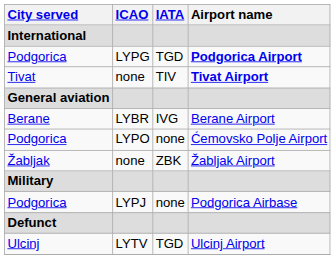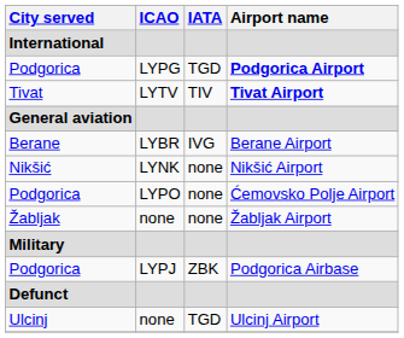Tivat | ICAO: none -> LYTV
+ row: Nikšić | LYNK | none | Nikšić Airport
Žabljak | IATA: ZBK -> none
Podgorica / Podgorica Airbase | IATA: none -> ZBK
Ulcinj | ICAO: LYTV -> none
